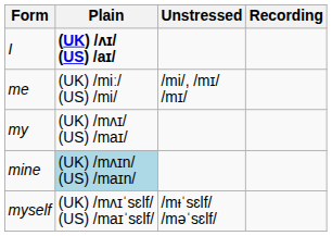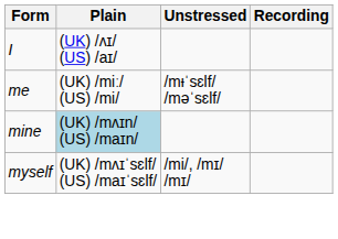I | Plain: bold -> normal
me | Unstressed: /mi/, /mɪ/ /mɪ/ -> /mᵻˈsɛlf/ /məˈsɛlf/
- row: my | (UK) /mʌɪ/ (US) /maɪ/
myself | Unstressed: /mᵻˈsɛlf/ /məˈsɛlf/ -> /mi/, /mɪ/ /mɪ/
